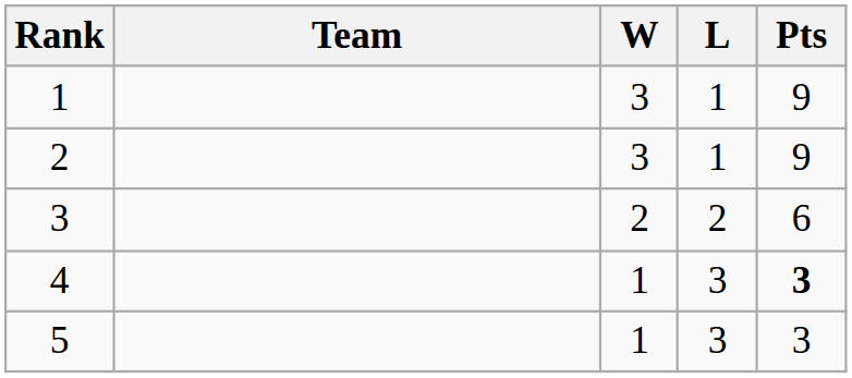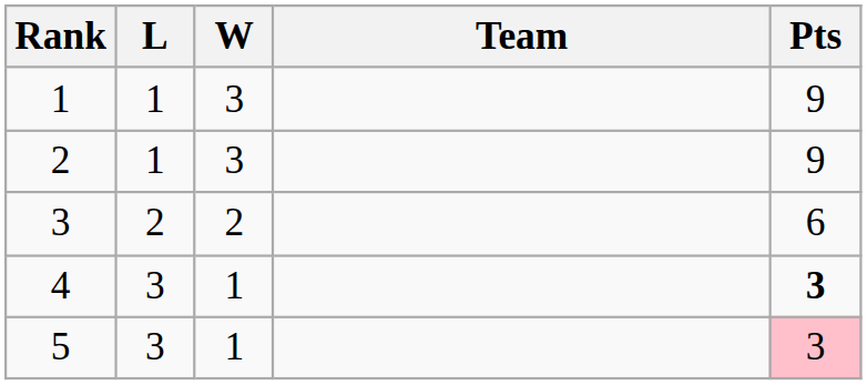columns swapped: Team <-> L
5 | Pts: no background -> pink background
